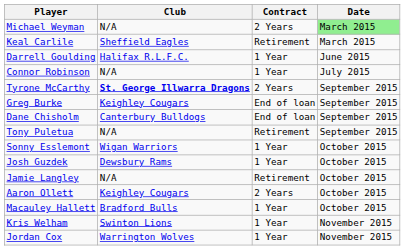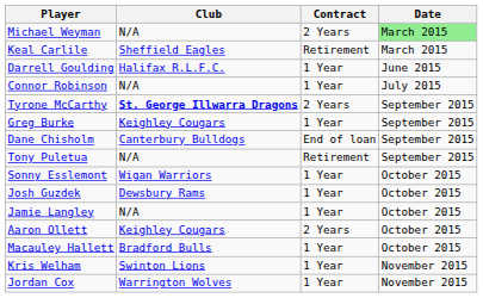Greg Burke | Contract: End of loan -> 1 Year
Jamie Langley | Contract: Retirement -> 1 Year
